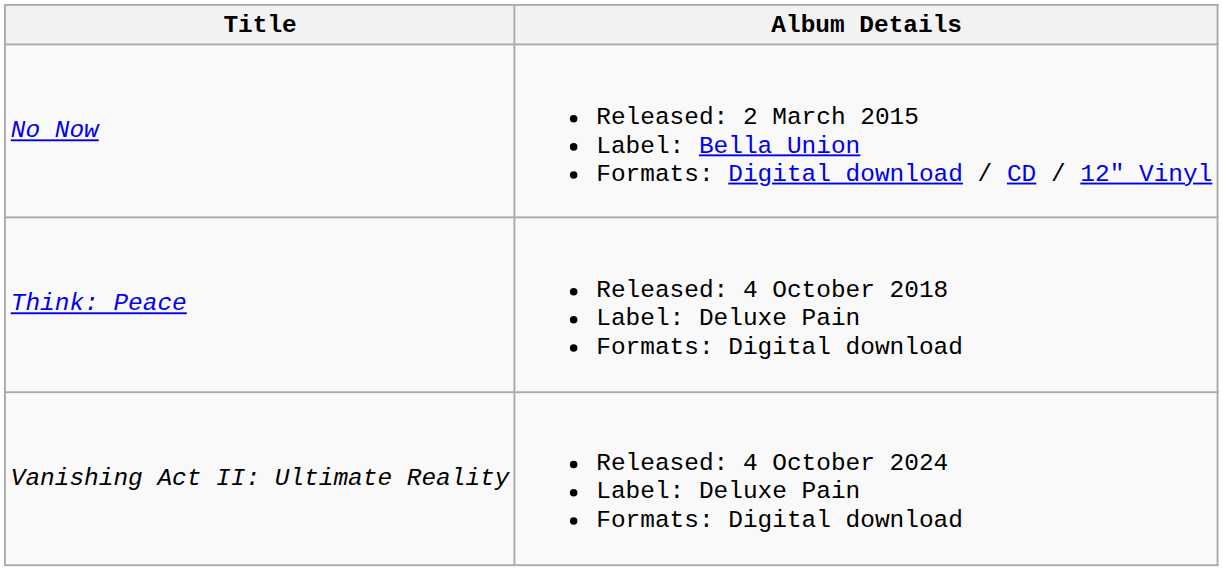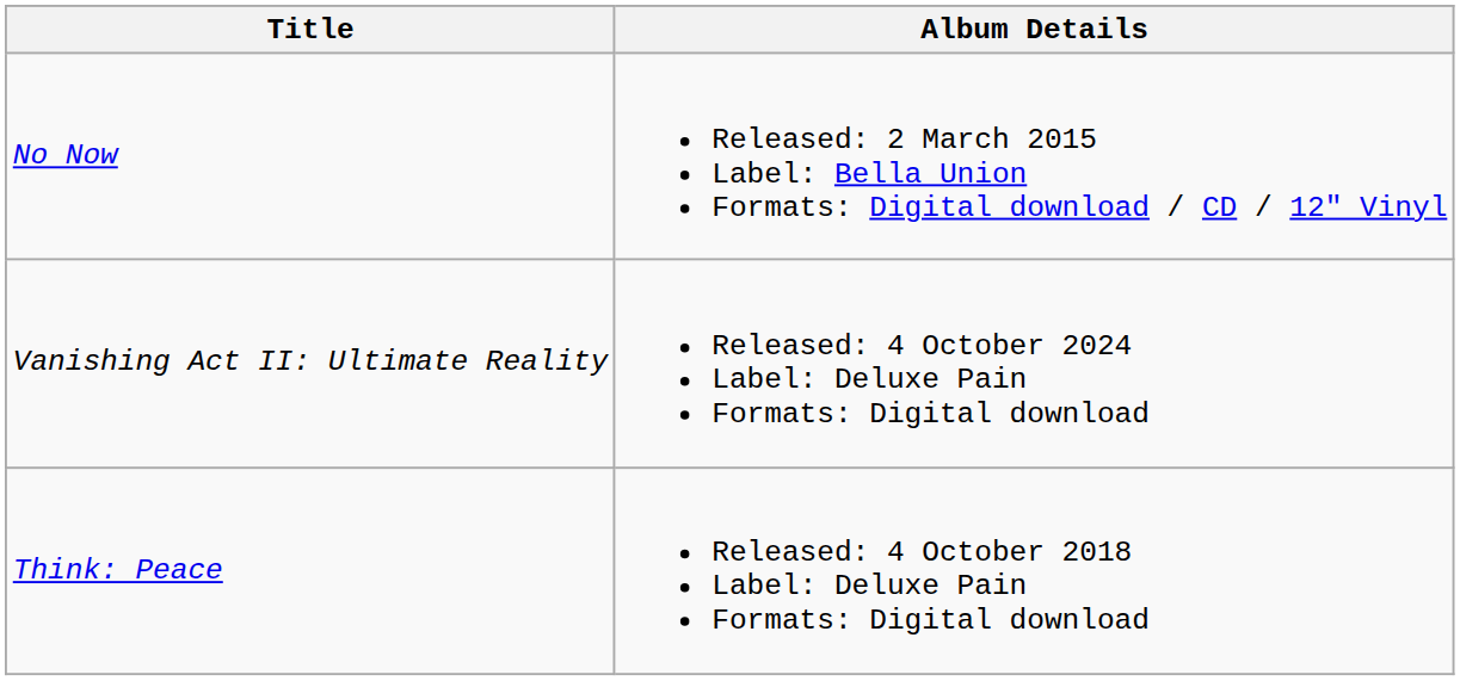rows swapped: Think: Peace <-> Vanishing Act II: Ultimate Reality
